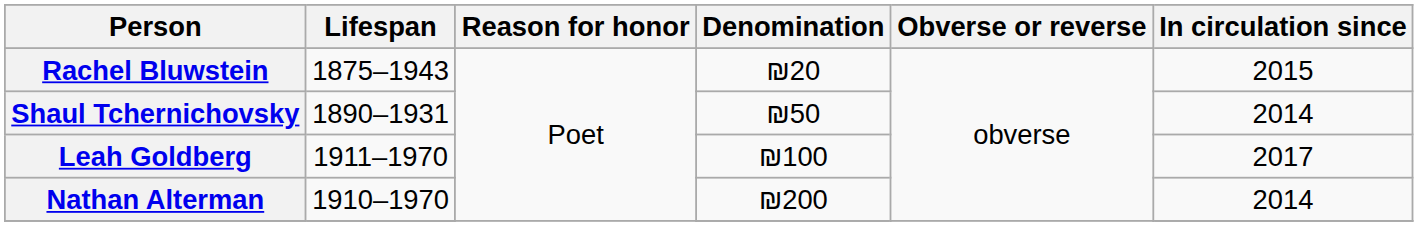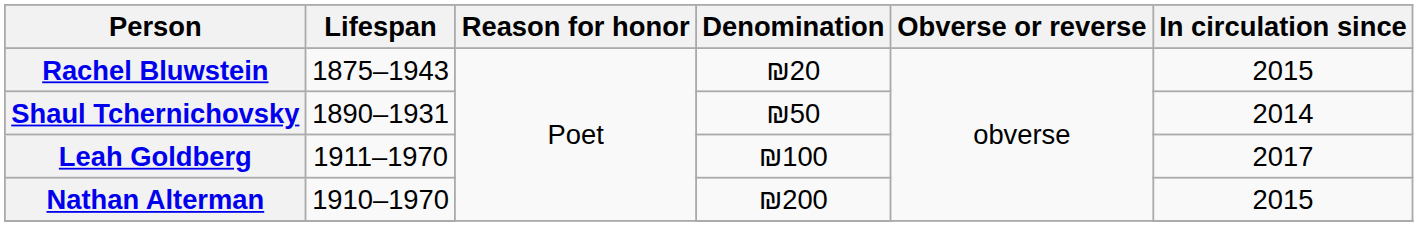Nathan Alterman | In circulation since: 2014 -> 2015
